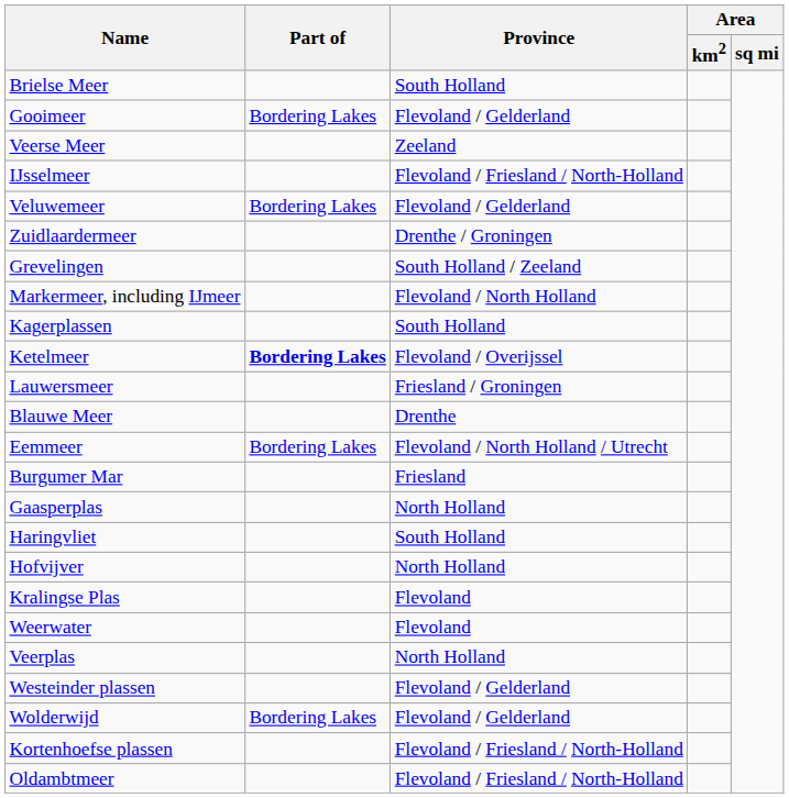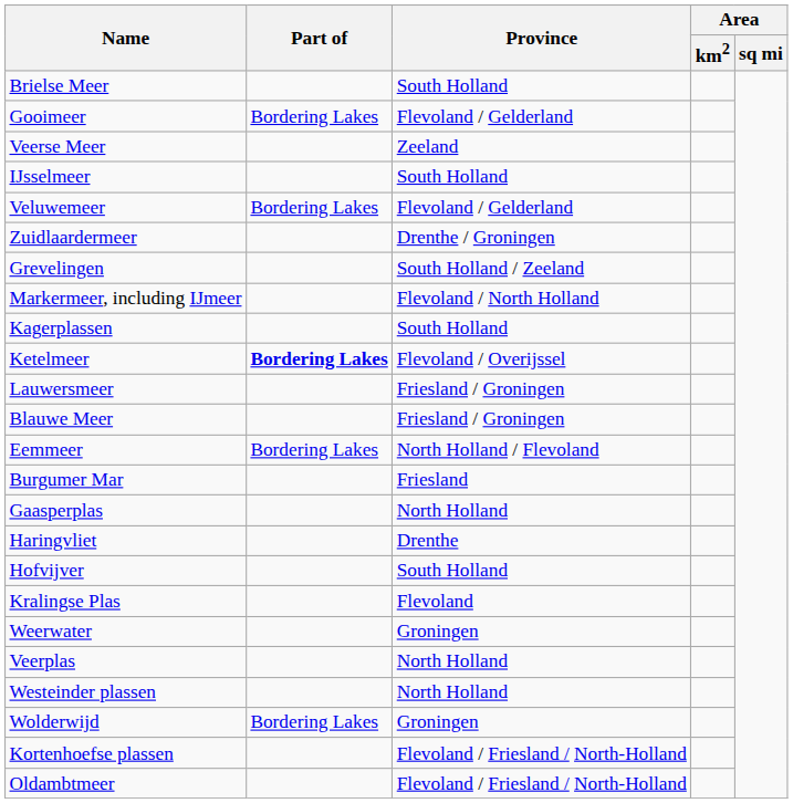IJsselmeer | Province: Flevoland / Friesland / North-Holland -> South Holland
Blauwe Meer | Province: Drenthe -> Friesland / Groningen
Eemmeer | Province: Flevoland / North Holland / Utrecht -> North Holland / Flevoland
Haringvliet | Province: South Holland -> Drenthe
Hofvijver | Province: North Holland -> South Holland
Weerwater | Province: Flevoland -> Groningen
Westeinder plassen | Province: Flevoland / Gelderland -> North Holland
Wolderwijd | Province: Flevoland / Gelderland -> Groningen
